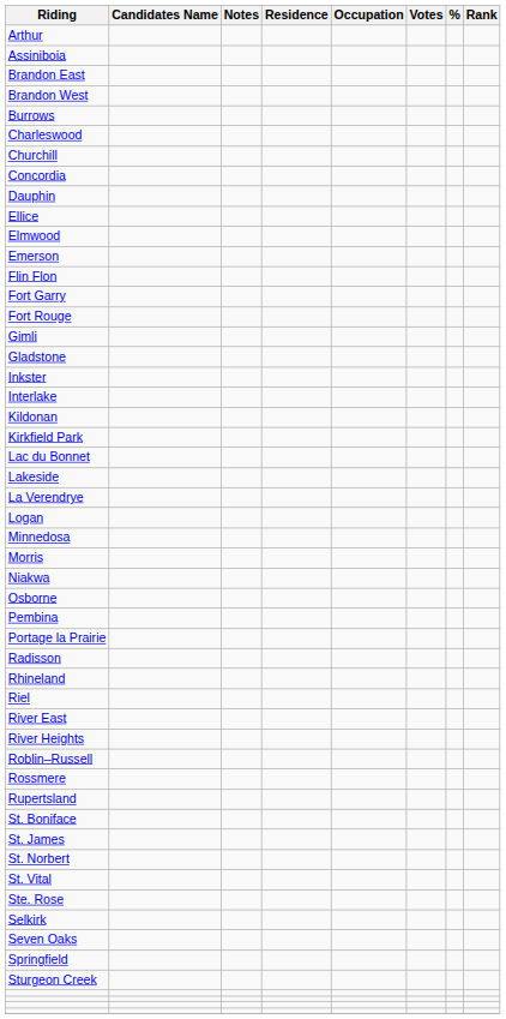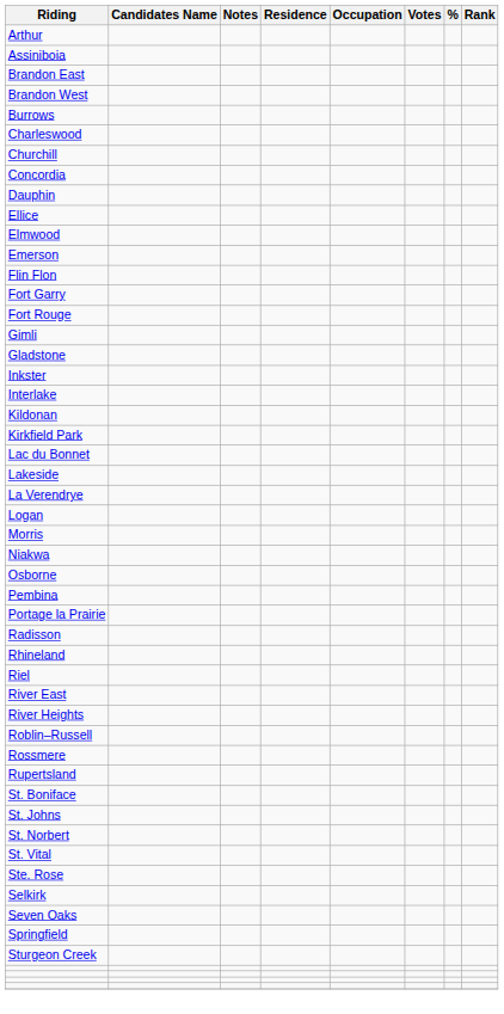- row: Minnedosa
- row: St. James
+ row: St. Johns
